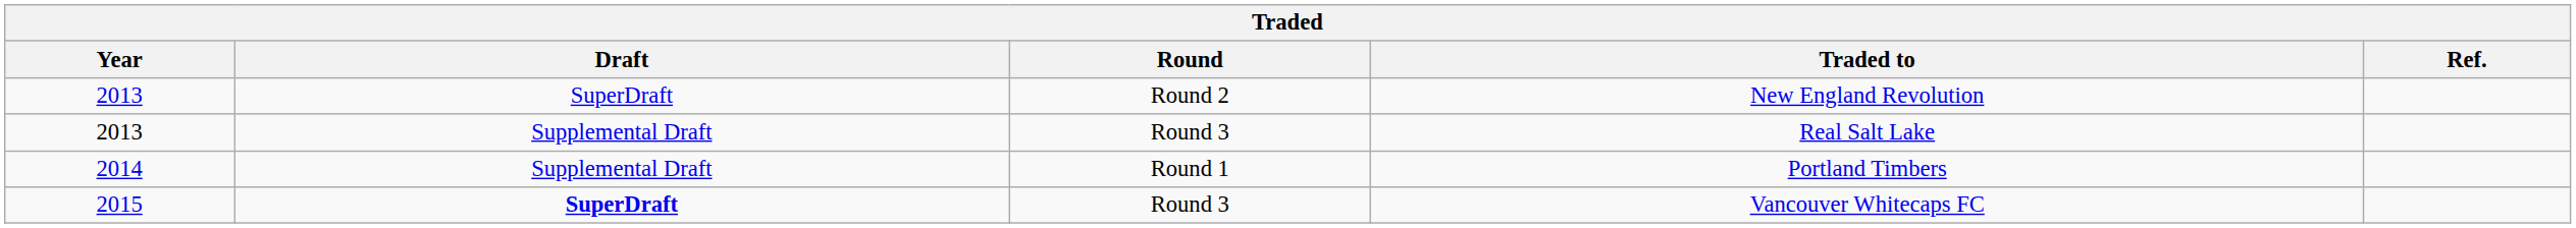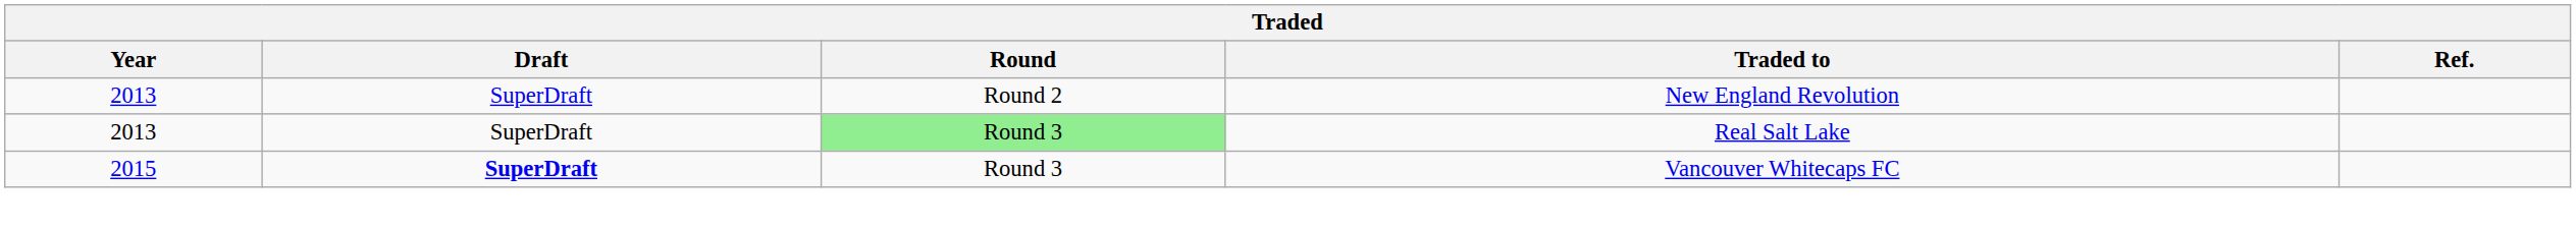Real Salt Lake | Draft: Supplemental Draft -> SuperDraft
Real Salt Lake | Round: no background -> lightgreen background
- row: 2014 | Supplemental Draft | Round 1 | Portland Timbers
